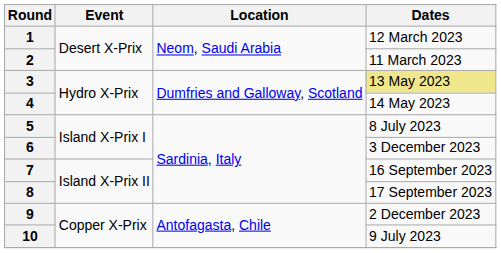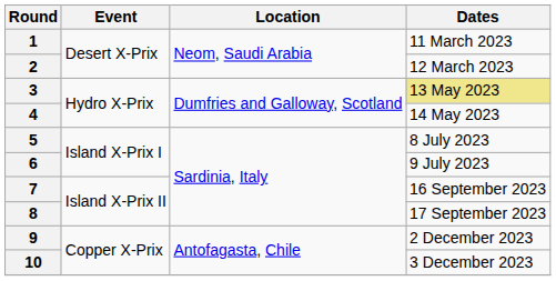1 | Dates: 12 March 2023 -> 11 March 2023
2 | Dates: 11 March 2023 -> 12 March 2023
6 | Dates: 3 December 2023 -> 9 July 2023
10 | Dates: 9 July 2023 -> 3 December 2023
